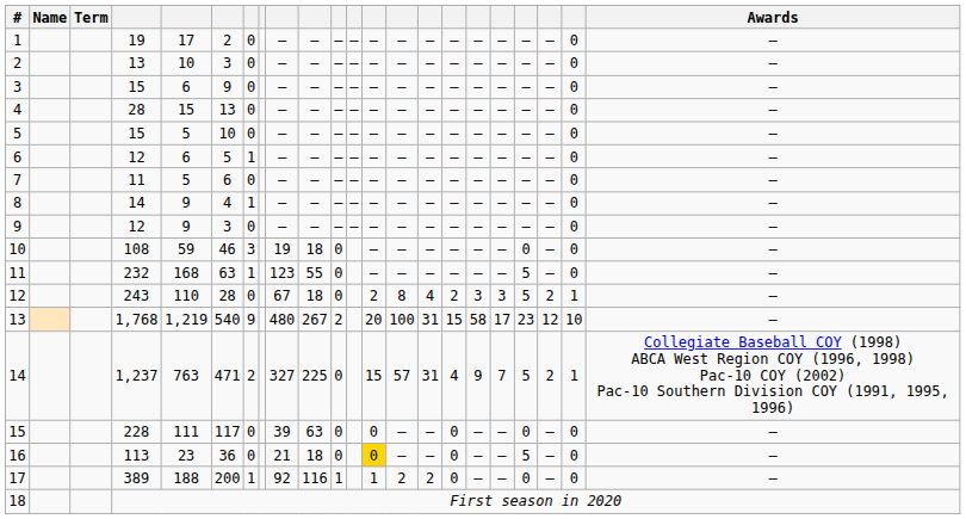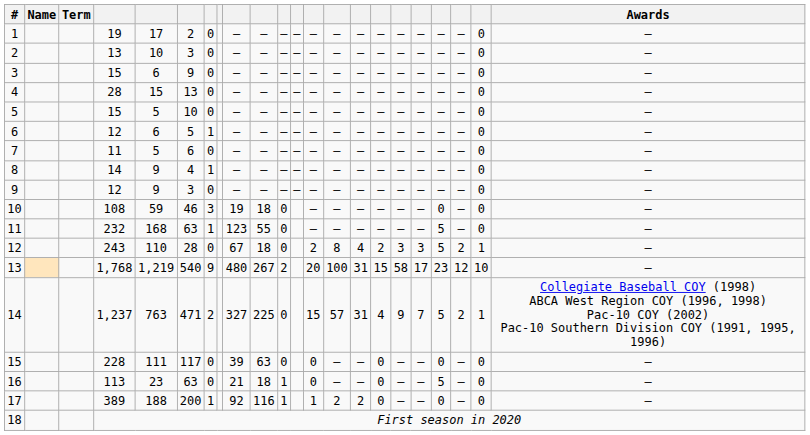16 | column 6: 36 -> 63
16 | column 11: 0 -> 1
16 | column 13: gold background -> no background
